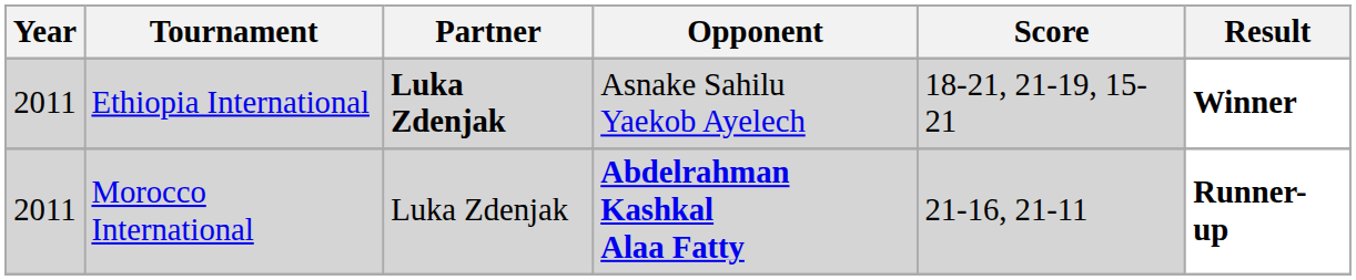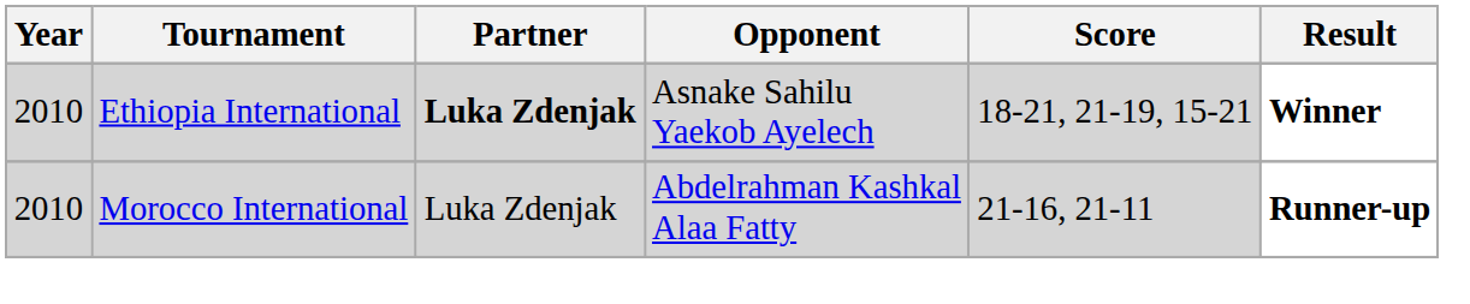Ethiopia International | Year: 2011 -> 2010
Morocco International | Year: 2011 -> 2010
Morocco International | Opponent: bold -> normal
